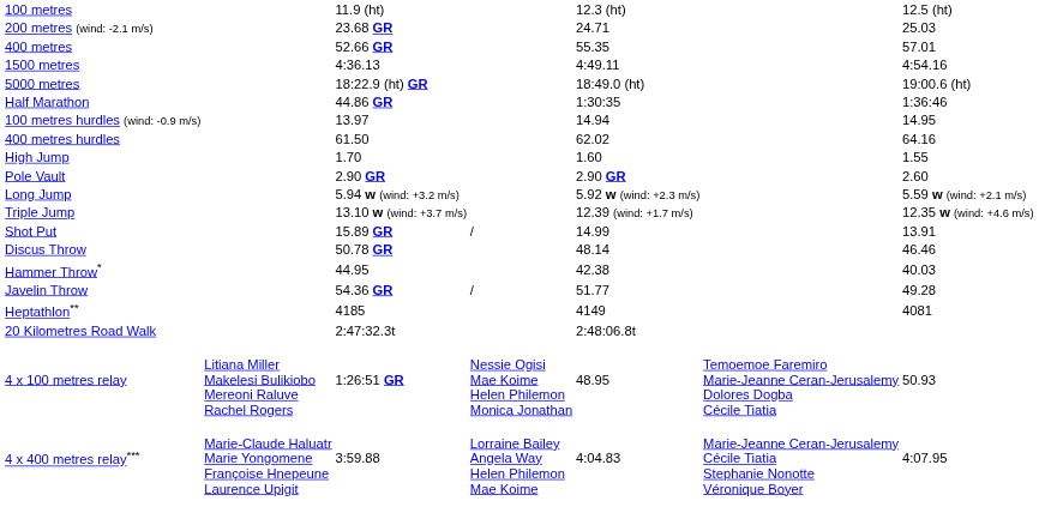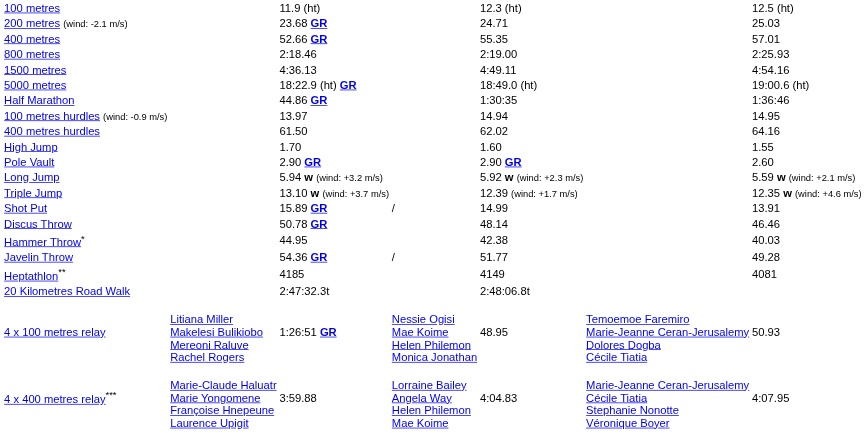+ row: 800 metres | 2:18.46 | 2:19.00 | 2:25.93
